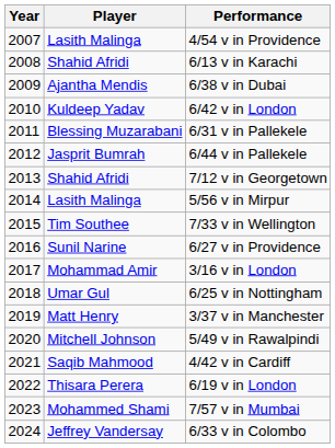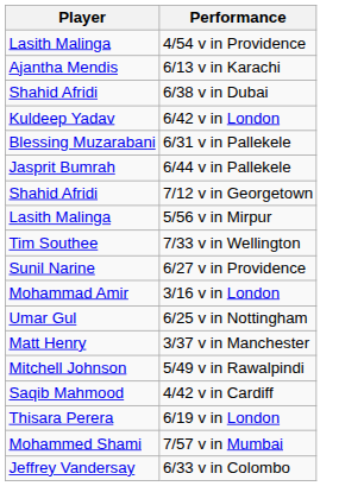- column: Year | 2007 | 2008 | 2009 | 2010 | 2011 | 2012 | 2013 | 2014 | 2015 | 2016 | 2017 | 2018 | 2019 | 2020 | 2021 | 2022 | 2023 | 2024
6/13 v in Karachi | Player: Shahid Afridi -> Ajantha Mendis
6/38 v in Dubai | Player: Ajantha Mendis -> Shahid Afridi
